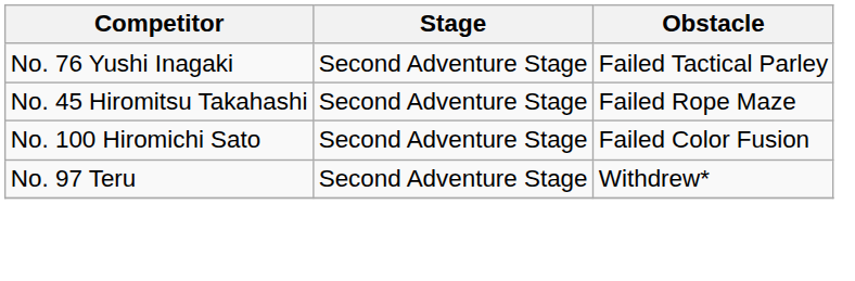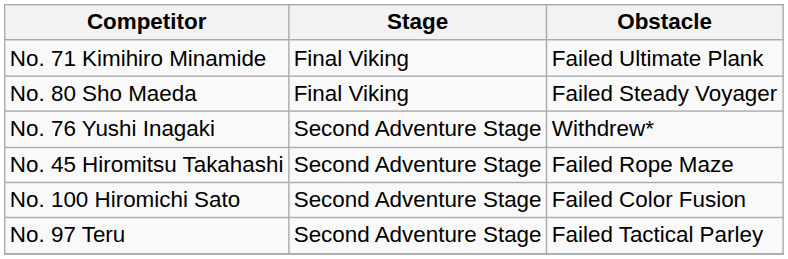+ row: No. 71 Kimihiro Minamide | Final Viking | Failed Ultimate Plank
+ row: No. 80 Sho Maeda | Final Viking | Failed Steady Voyager
No. 76 Yushi Inagaki | Obstacle: Failed Tactical Parley -> Withdrew*
No. 97 Teru | Obstacle: Withdrew* -> Failed Tactical Parley
